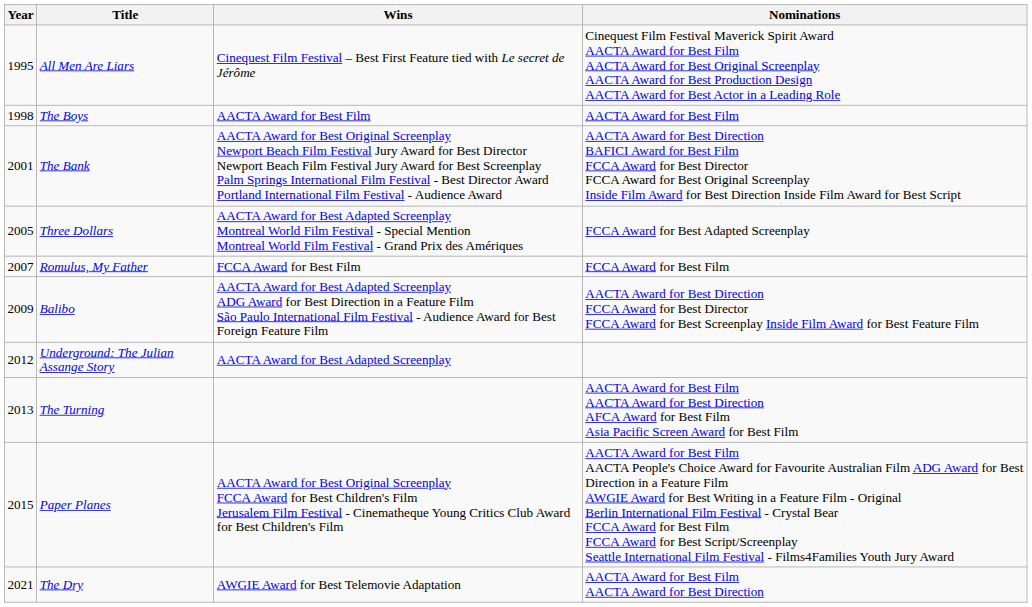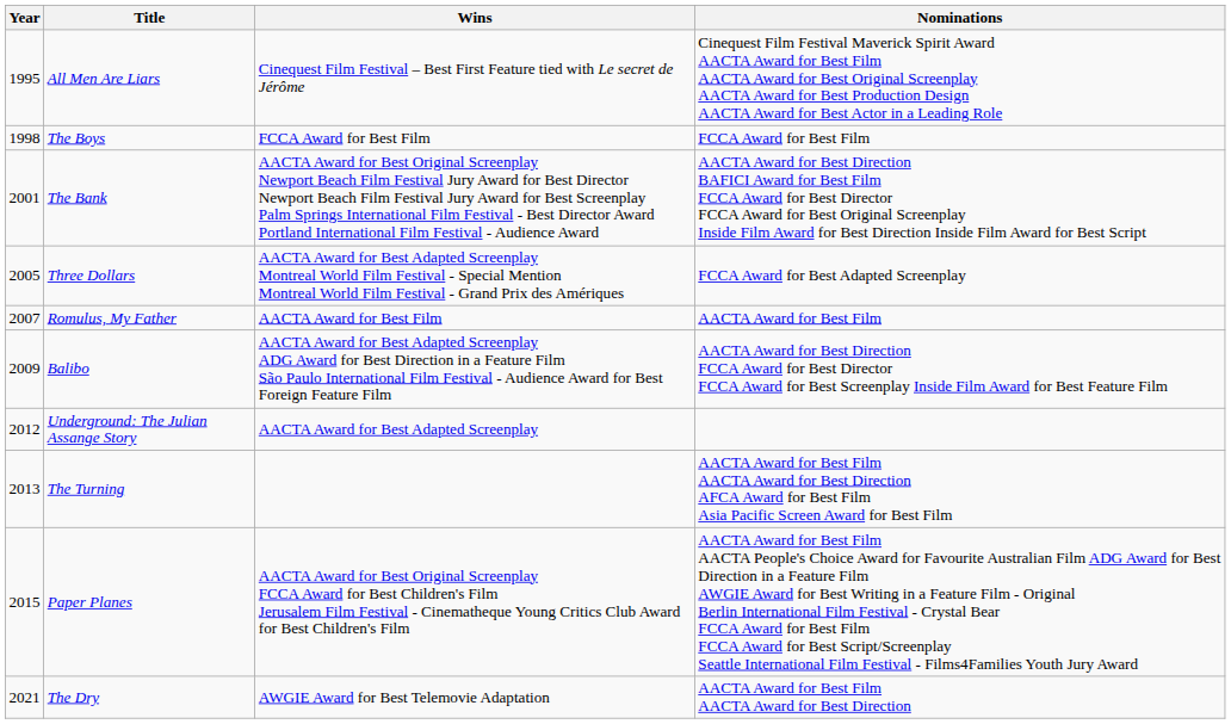The Boys | Wins: AACTA Award for Best Film -> FCCA Award for Best Film
The Boys | Nominations: AACTA Award for Best Film -> FCCA Award for Best Film
Romulus, My Father | Wins: FCCA Award for Best Film -> AACTA Award for Best Film
Romulus, My Father | Nominations: FCCA Award for Best Film -> AACTA Award for Best Film
